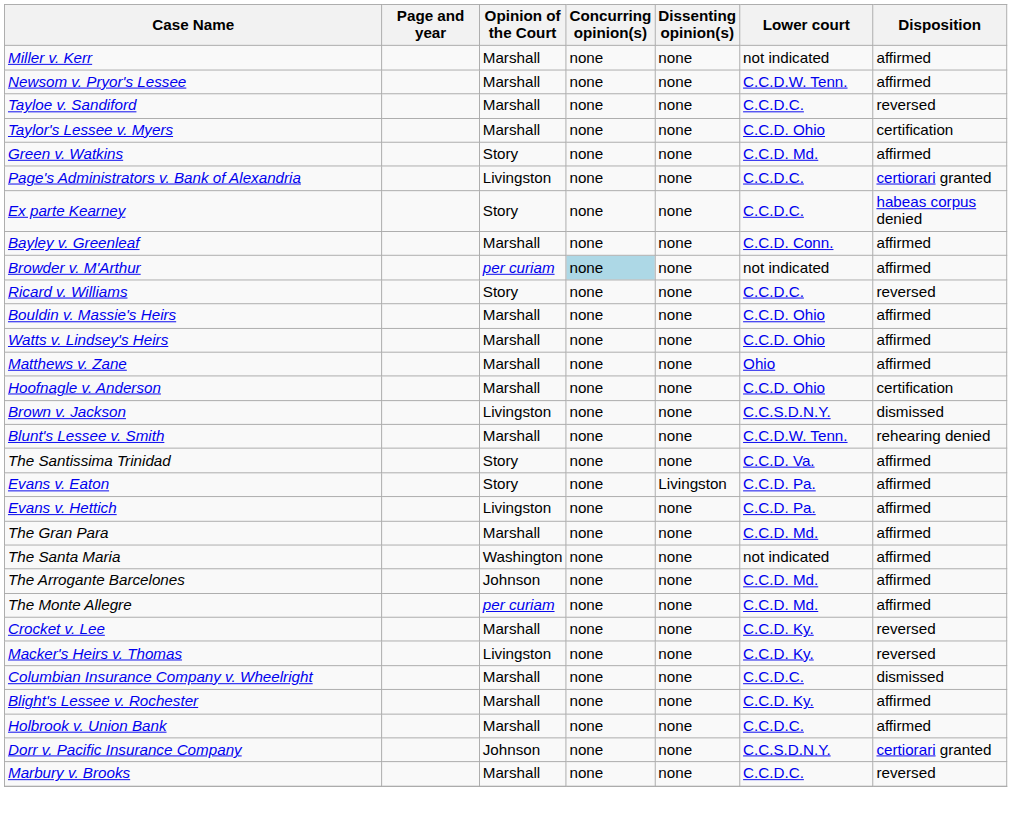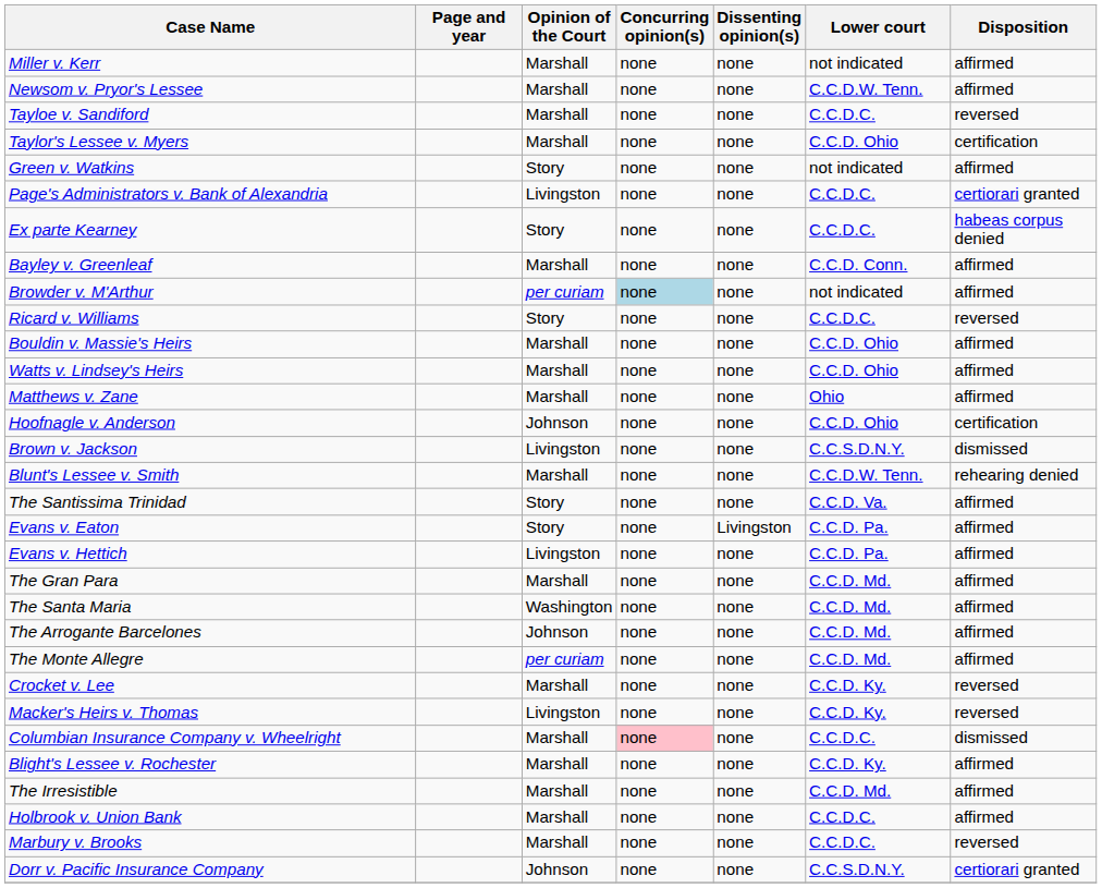Green v. Watkins | Lower court: C.C.D. Md. -> not indicated
Hoofnagle v. Anderson | Opinion of the Court: Marshall -> Johnson
The Santa Maria | Lower court: not indicated -> C.C.D. Md.
Columbian Insurance Company v. Wheelright | Concurring opinion(s): no background -> pink background
+ row: The Irresistible | Marshall | none | none | C.C.D. Md. | affirmed
rows swapped: Marbury v. Brooks <-> Dorr v. Pacific Insurance Company
